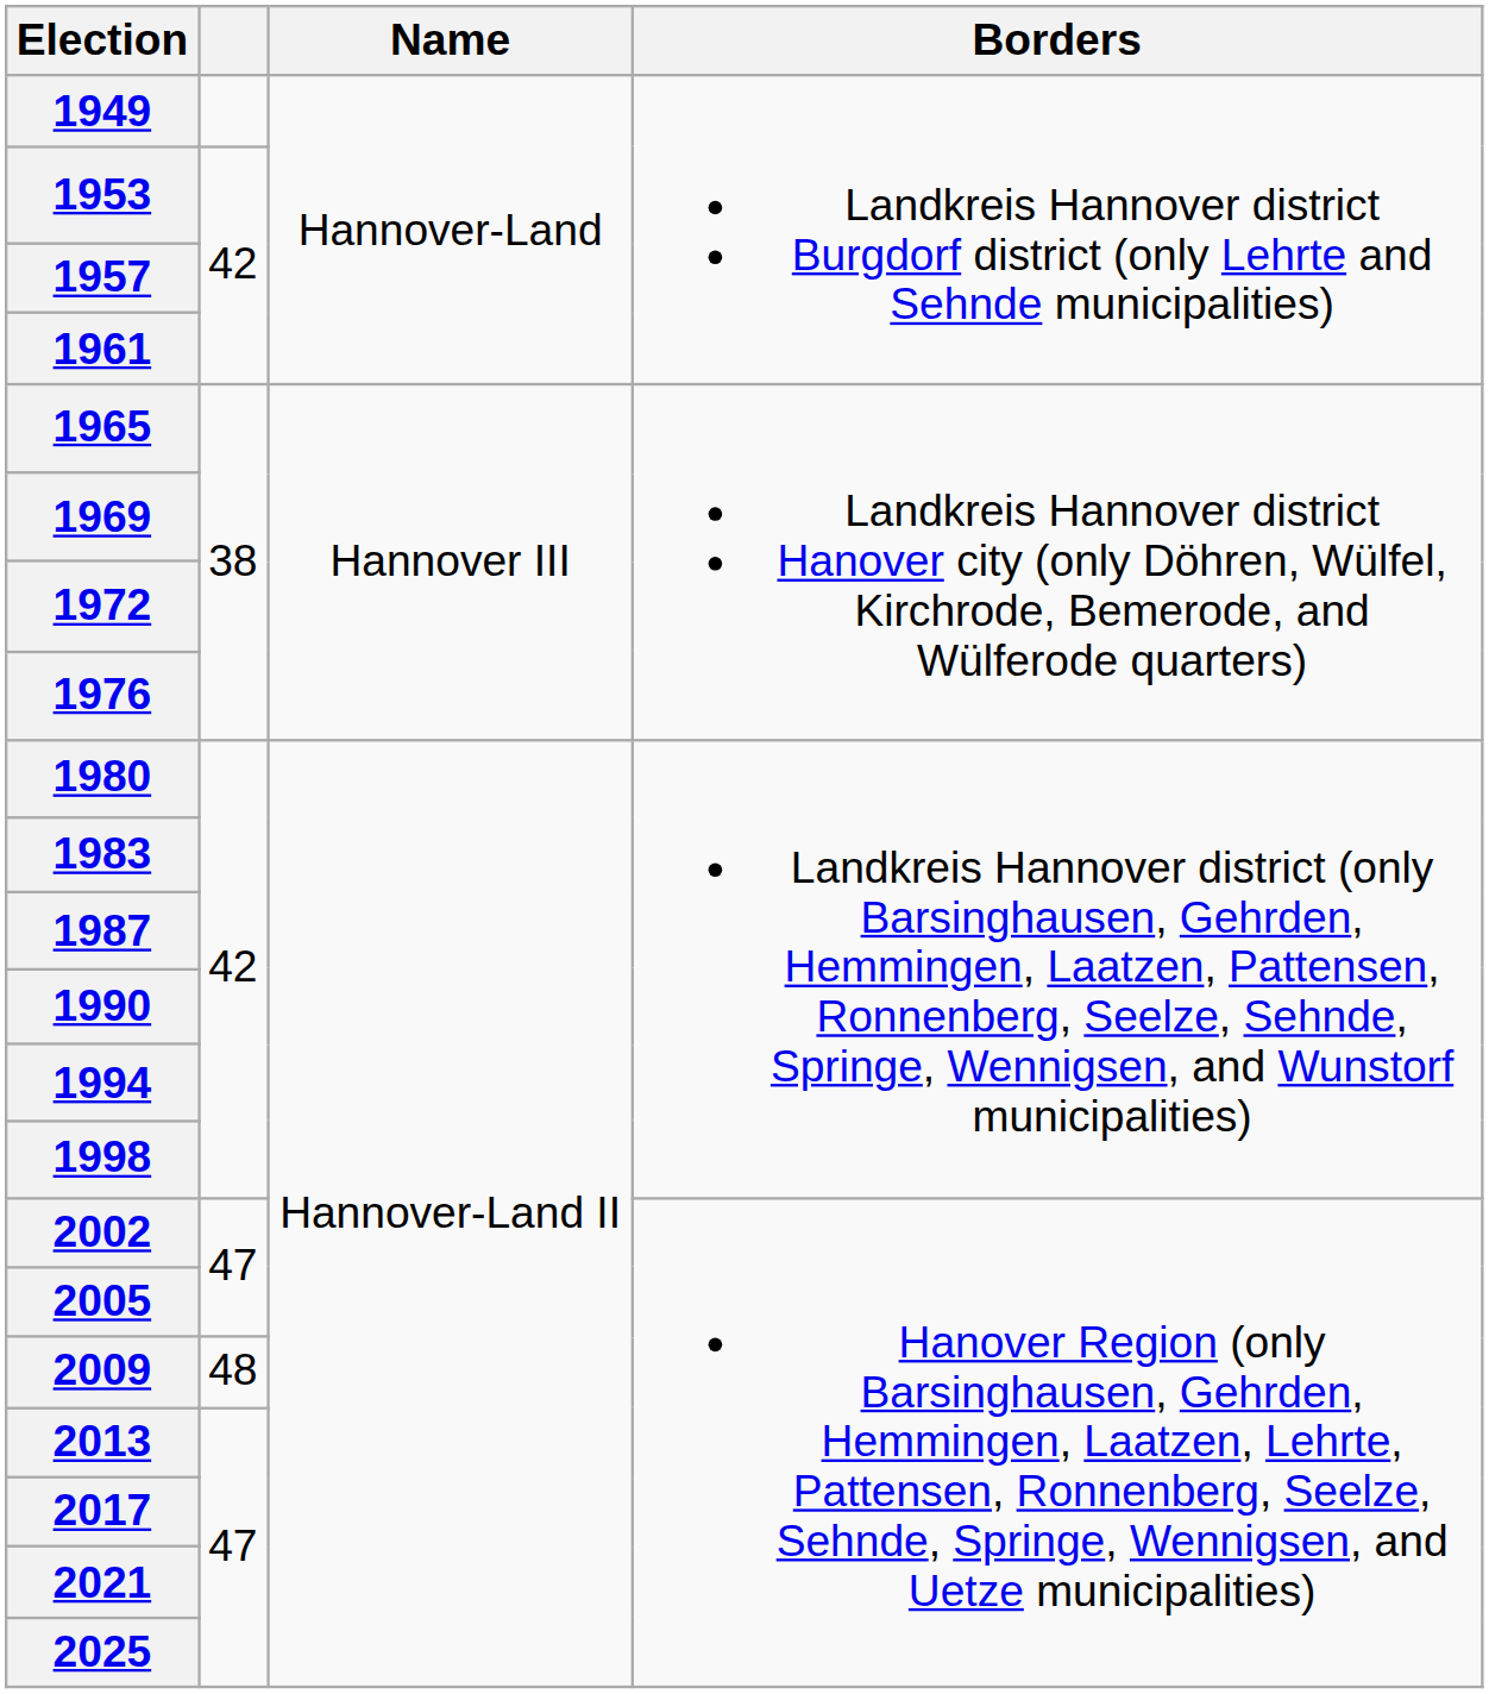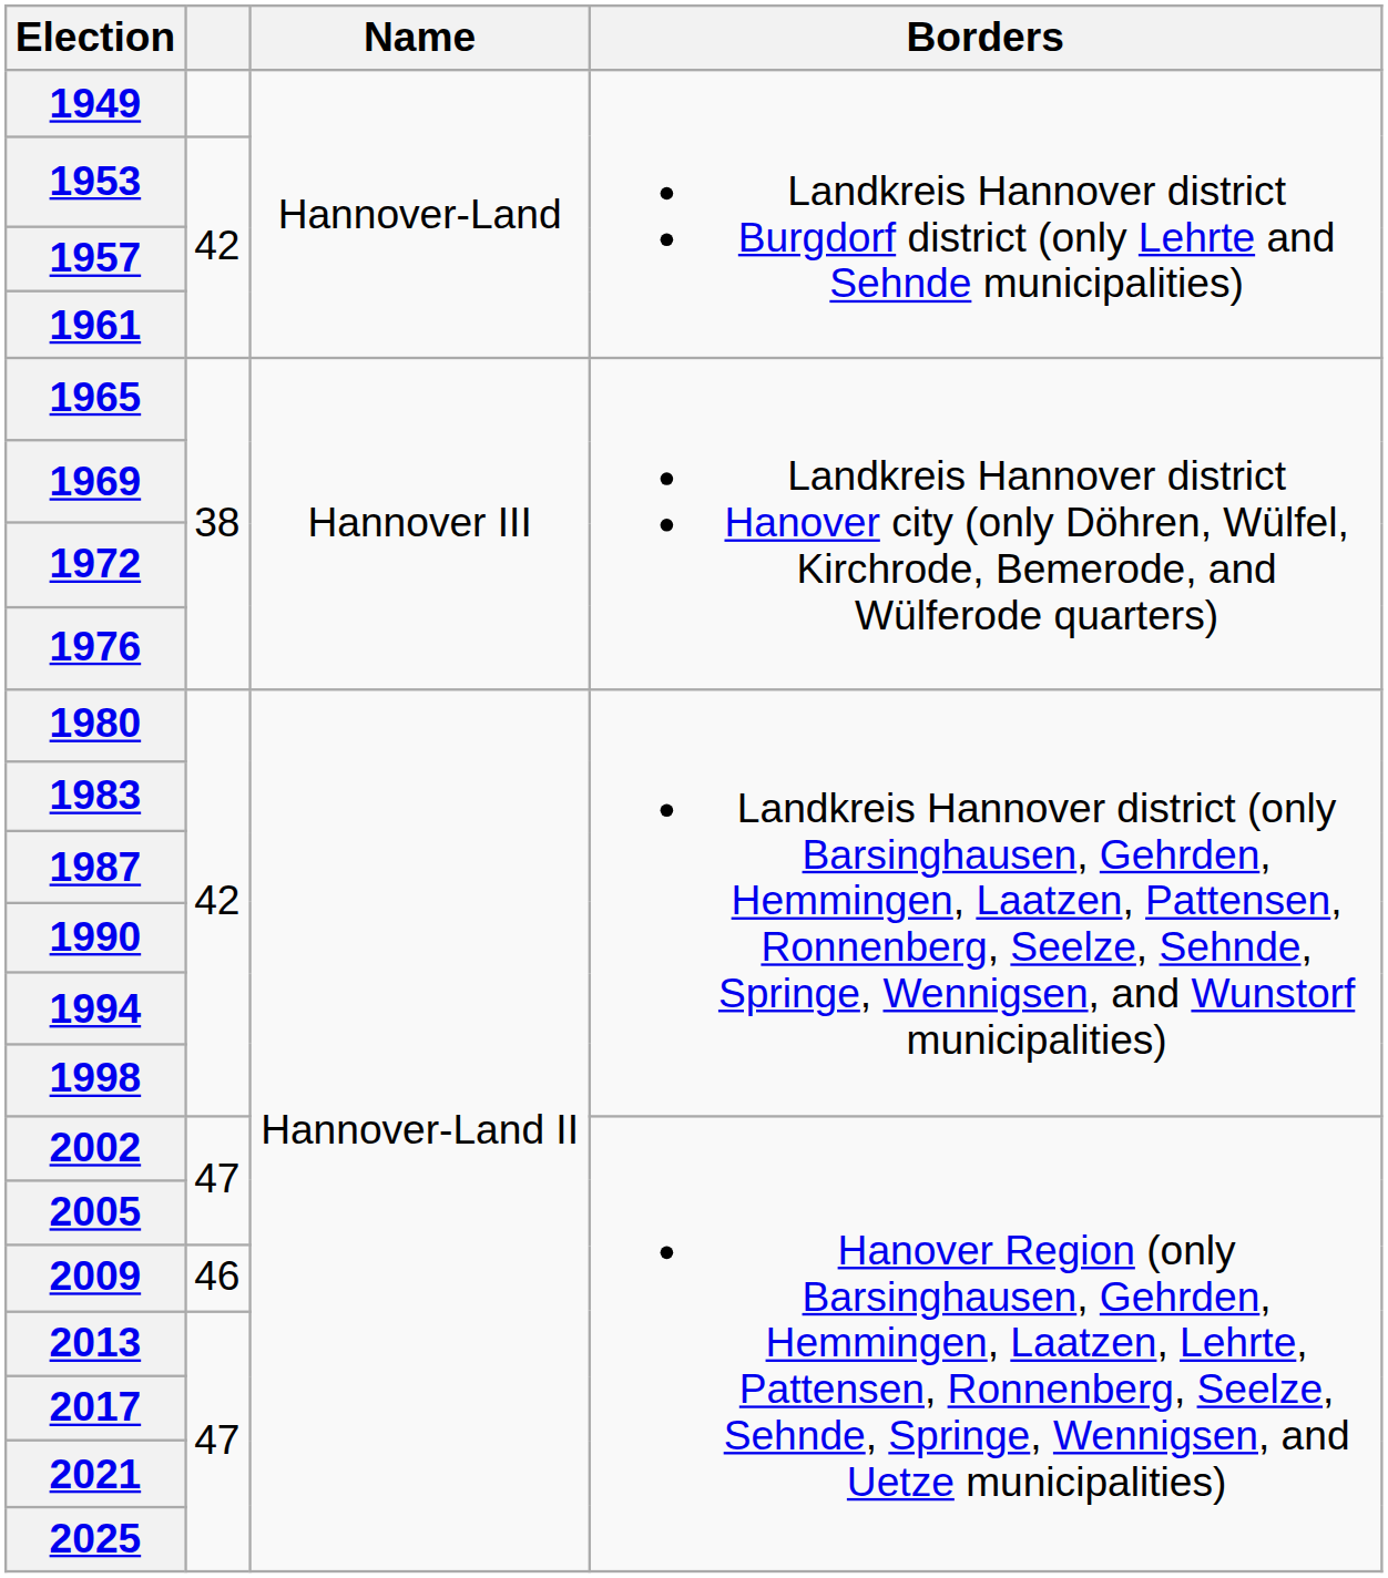2009 | column 2: 48 -> 46
